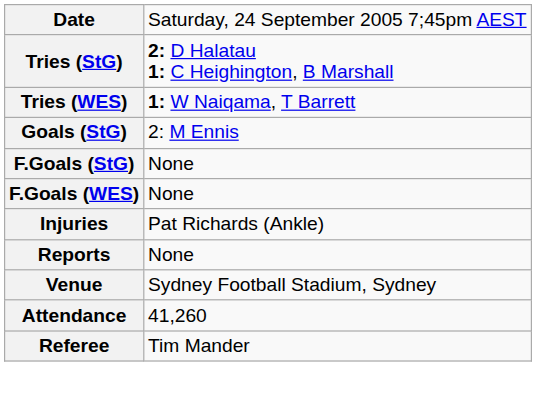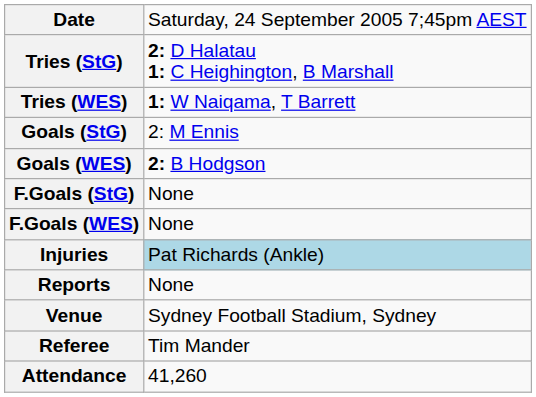+ row: Goals (WES) | 2: B Hodgson
Injuries | column 2: no background -> lightblue background
rows swapped: Attendance <-> Referee
